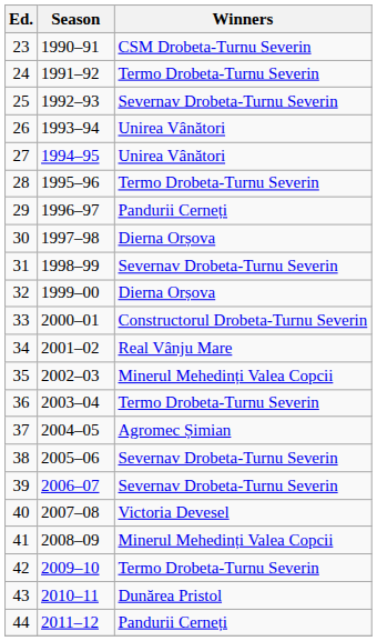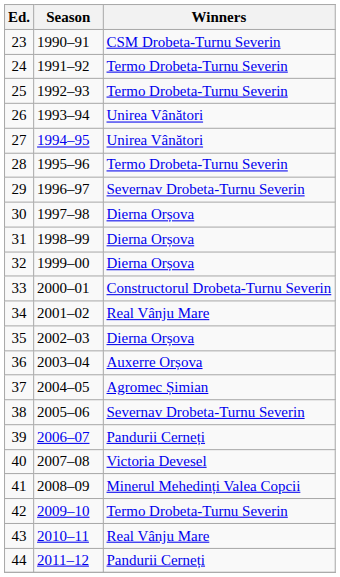25 | Winners: Severnav Drobeta-Turnu Severin -> Termo Drobeta-Turnu Severin
29 | Winners: Pandurii Cerneți -> Severnav Drobeta-Turnu Severin
31 | Winners: Severnav Drobeta-Turnu Severin -> Dierna Orșova
35 | Winners: Minerul Mehedinți Valea Copcii -> Dierna Orșova
36 | Winners: Termo Drobeta-Turnu Severin -> Auxerre Orșova
39 | Winners: Severnav Drobeta-Turnu Severin -> Pandurii Cerneți
43 | Winners: Dunărea Pristol -> Real Vânju Mare
